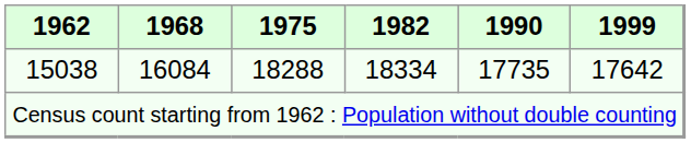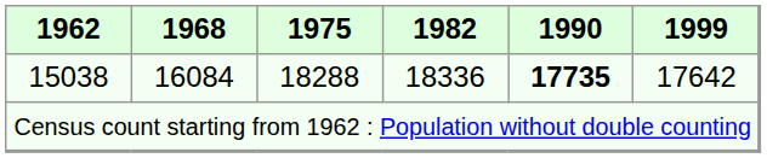15038 | 1982: 18334 -> 18336
15038 | 1990: normal -> bold
